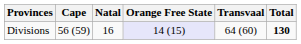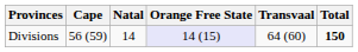Divisions | Natal: 16 -> 14
Divisions | Total: 130 -> 150
